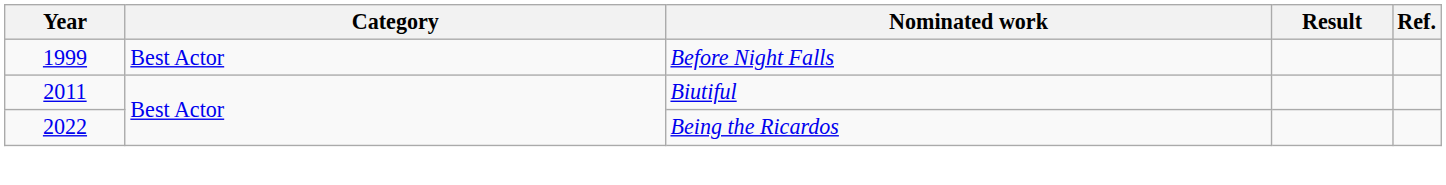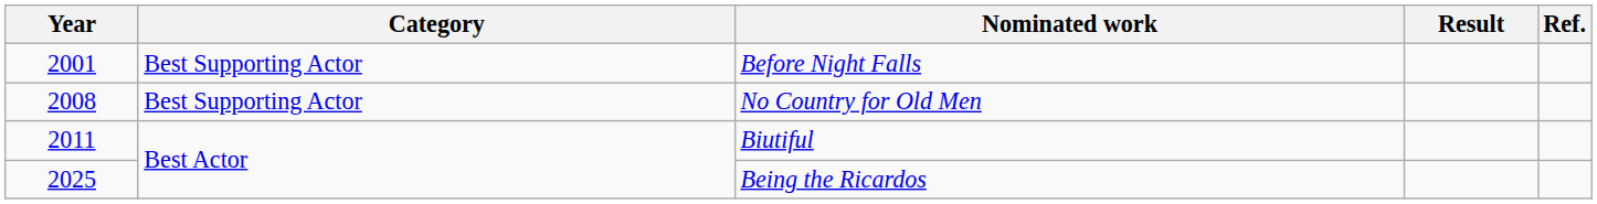Before Night Falls | Year: 1999 -> 2001
Before Night Falls | Category: Best Actor -> Best Supporting Actor
+ row: 2008 | Best Supporting Actor | No Country for Old Men
Being the Ricardos | Year: 2022 -> 2025
